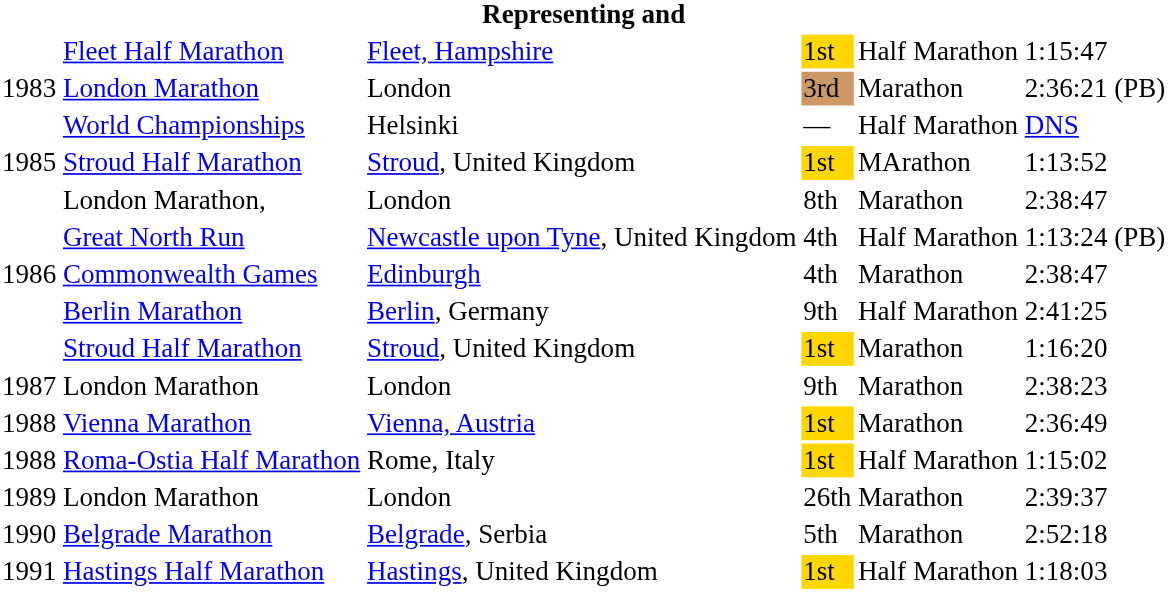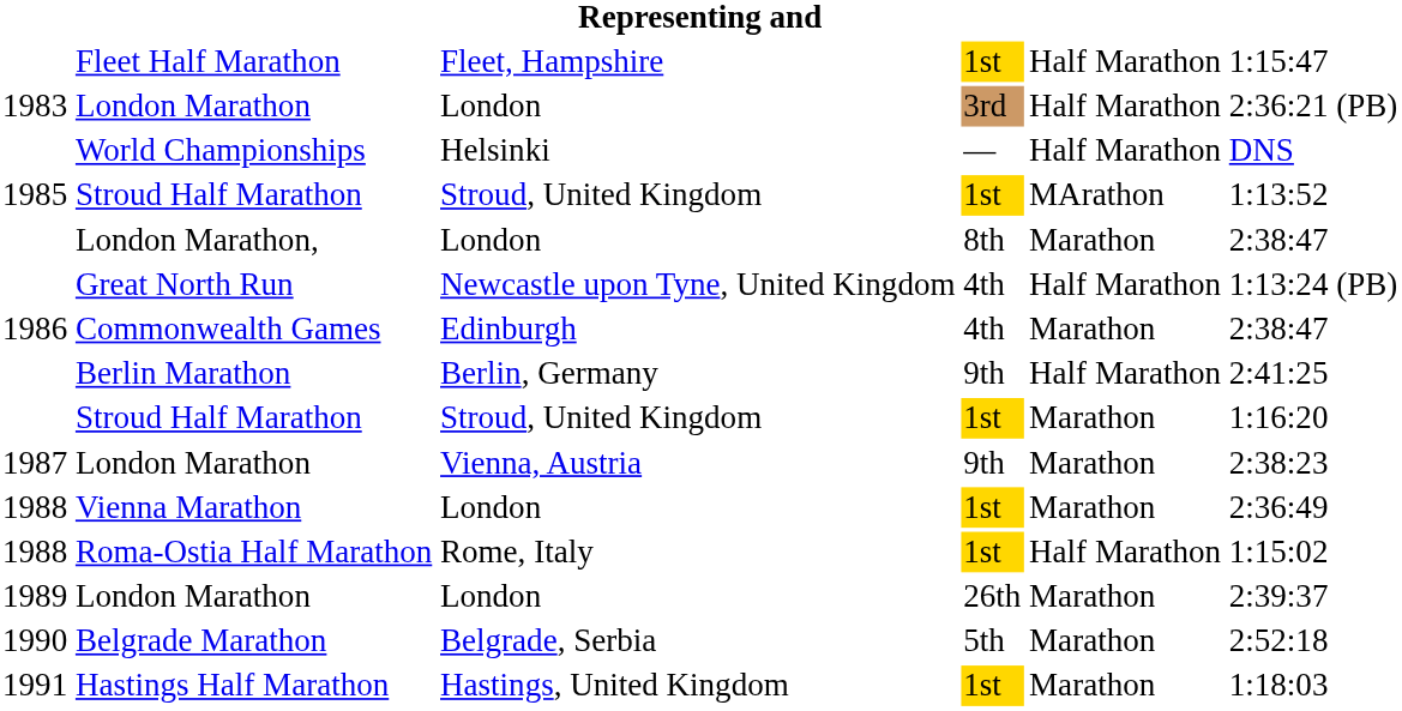1983 / London Marathon | column 5: Marathon -> Half Marathon
1987 / London Marathon | column 3: London -> Vienna, Austria
Vienna Marathon | column 3: Vienna, Austria -> London
Hastings Half Marathon | column 5: Half Marathon -> Marathon
